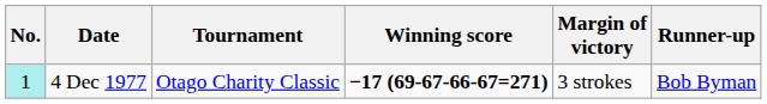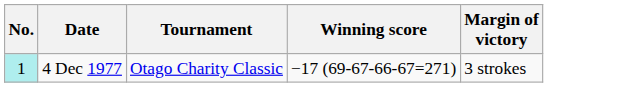- column: Runner-up | Bob Byman
4 Dec 1977 | Winning score: bold -> normal
